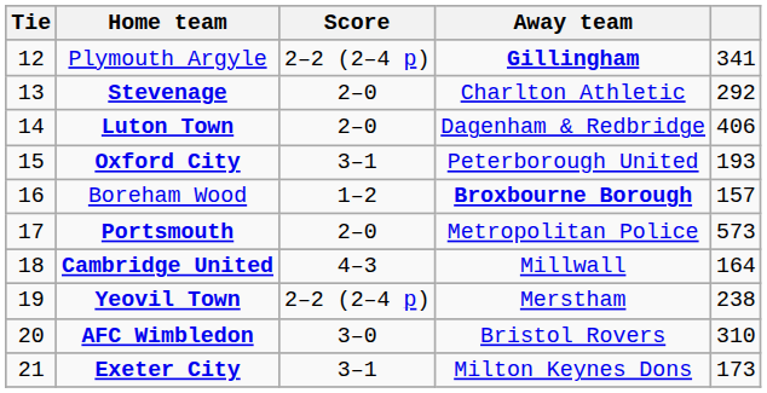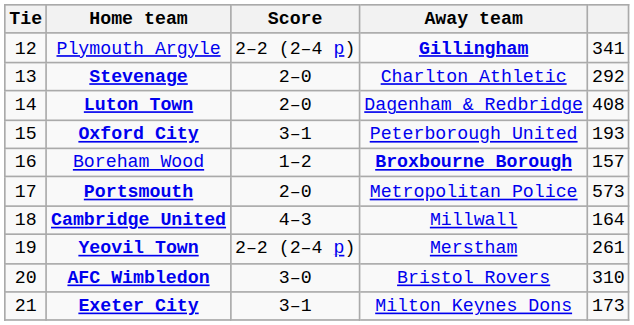Luton Town | column 5: 406 -> 408
Yeovil Town | column 5: 238 -> 261
